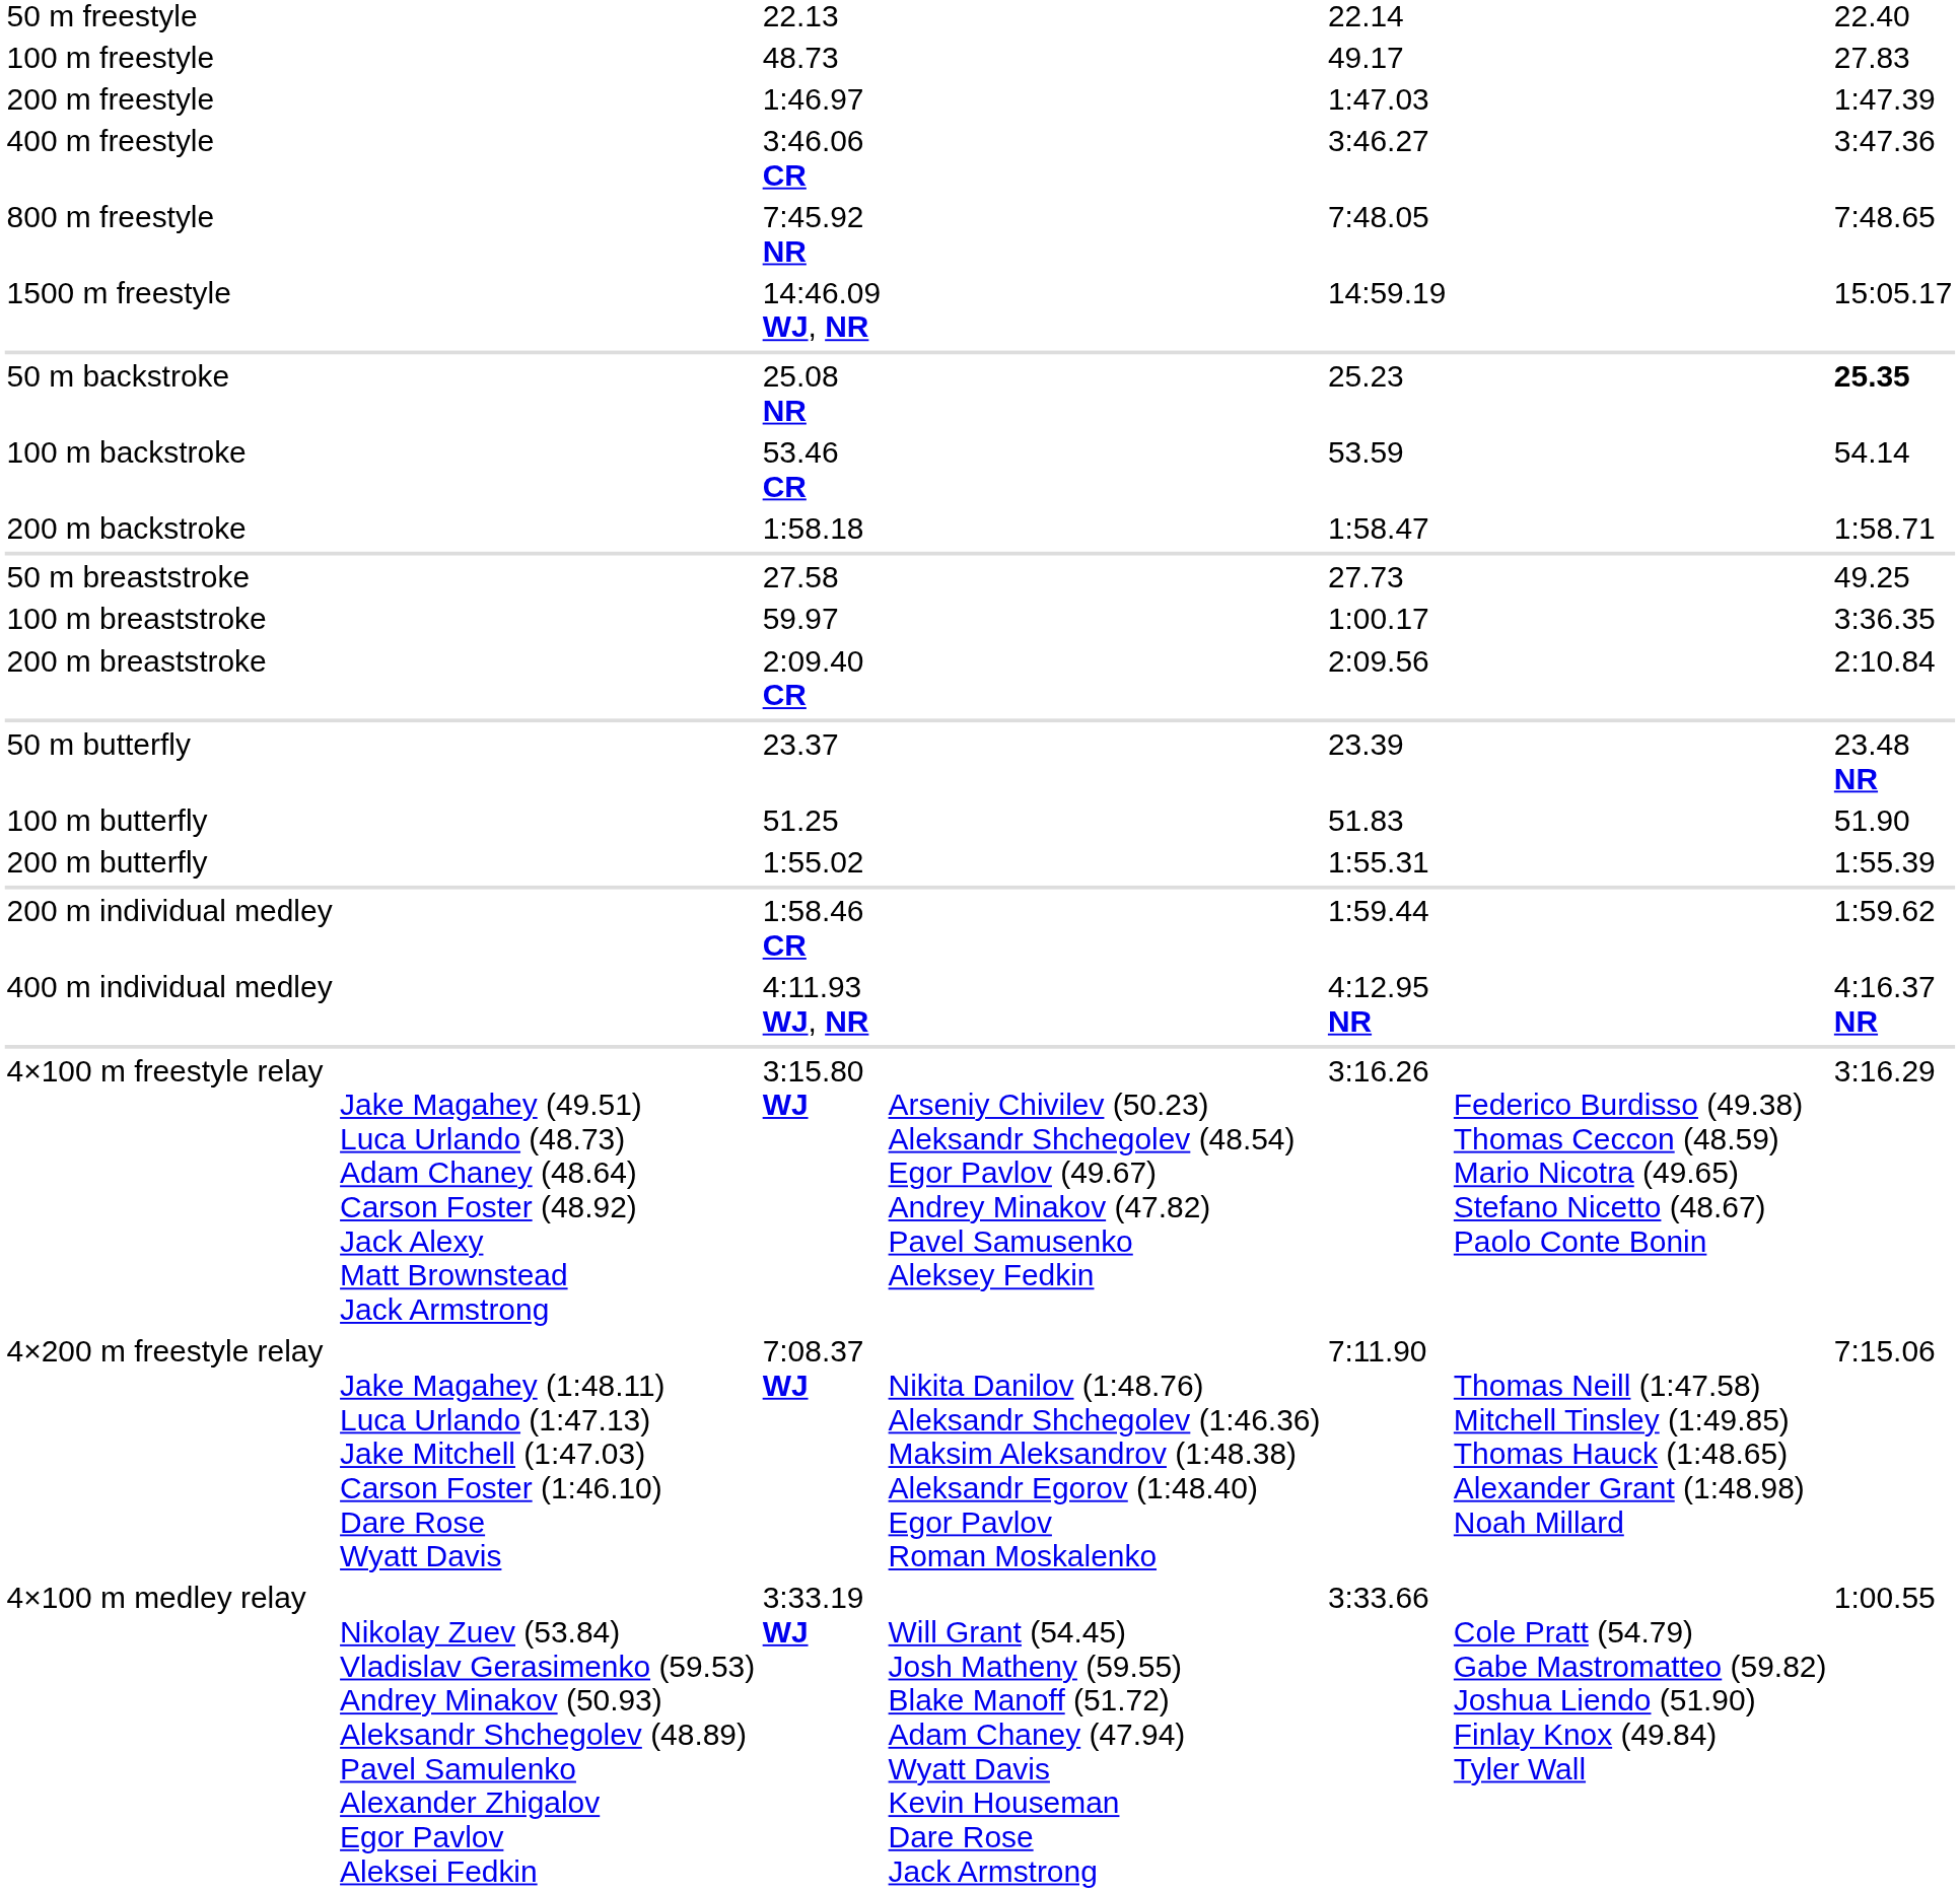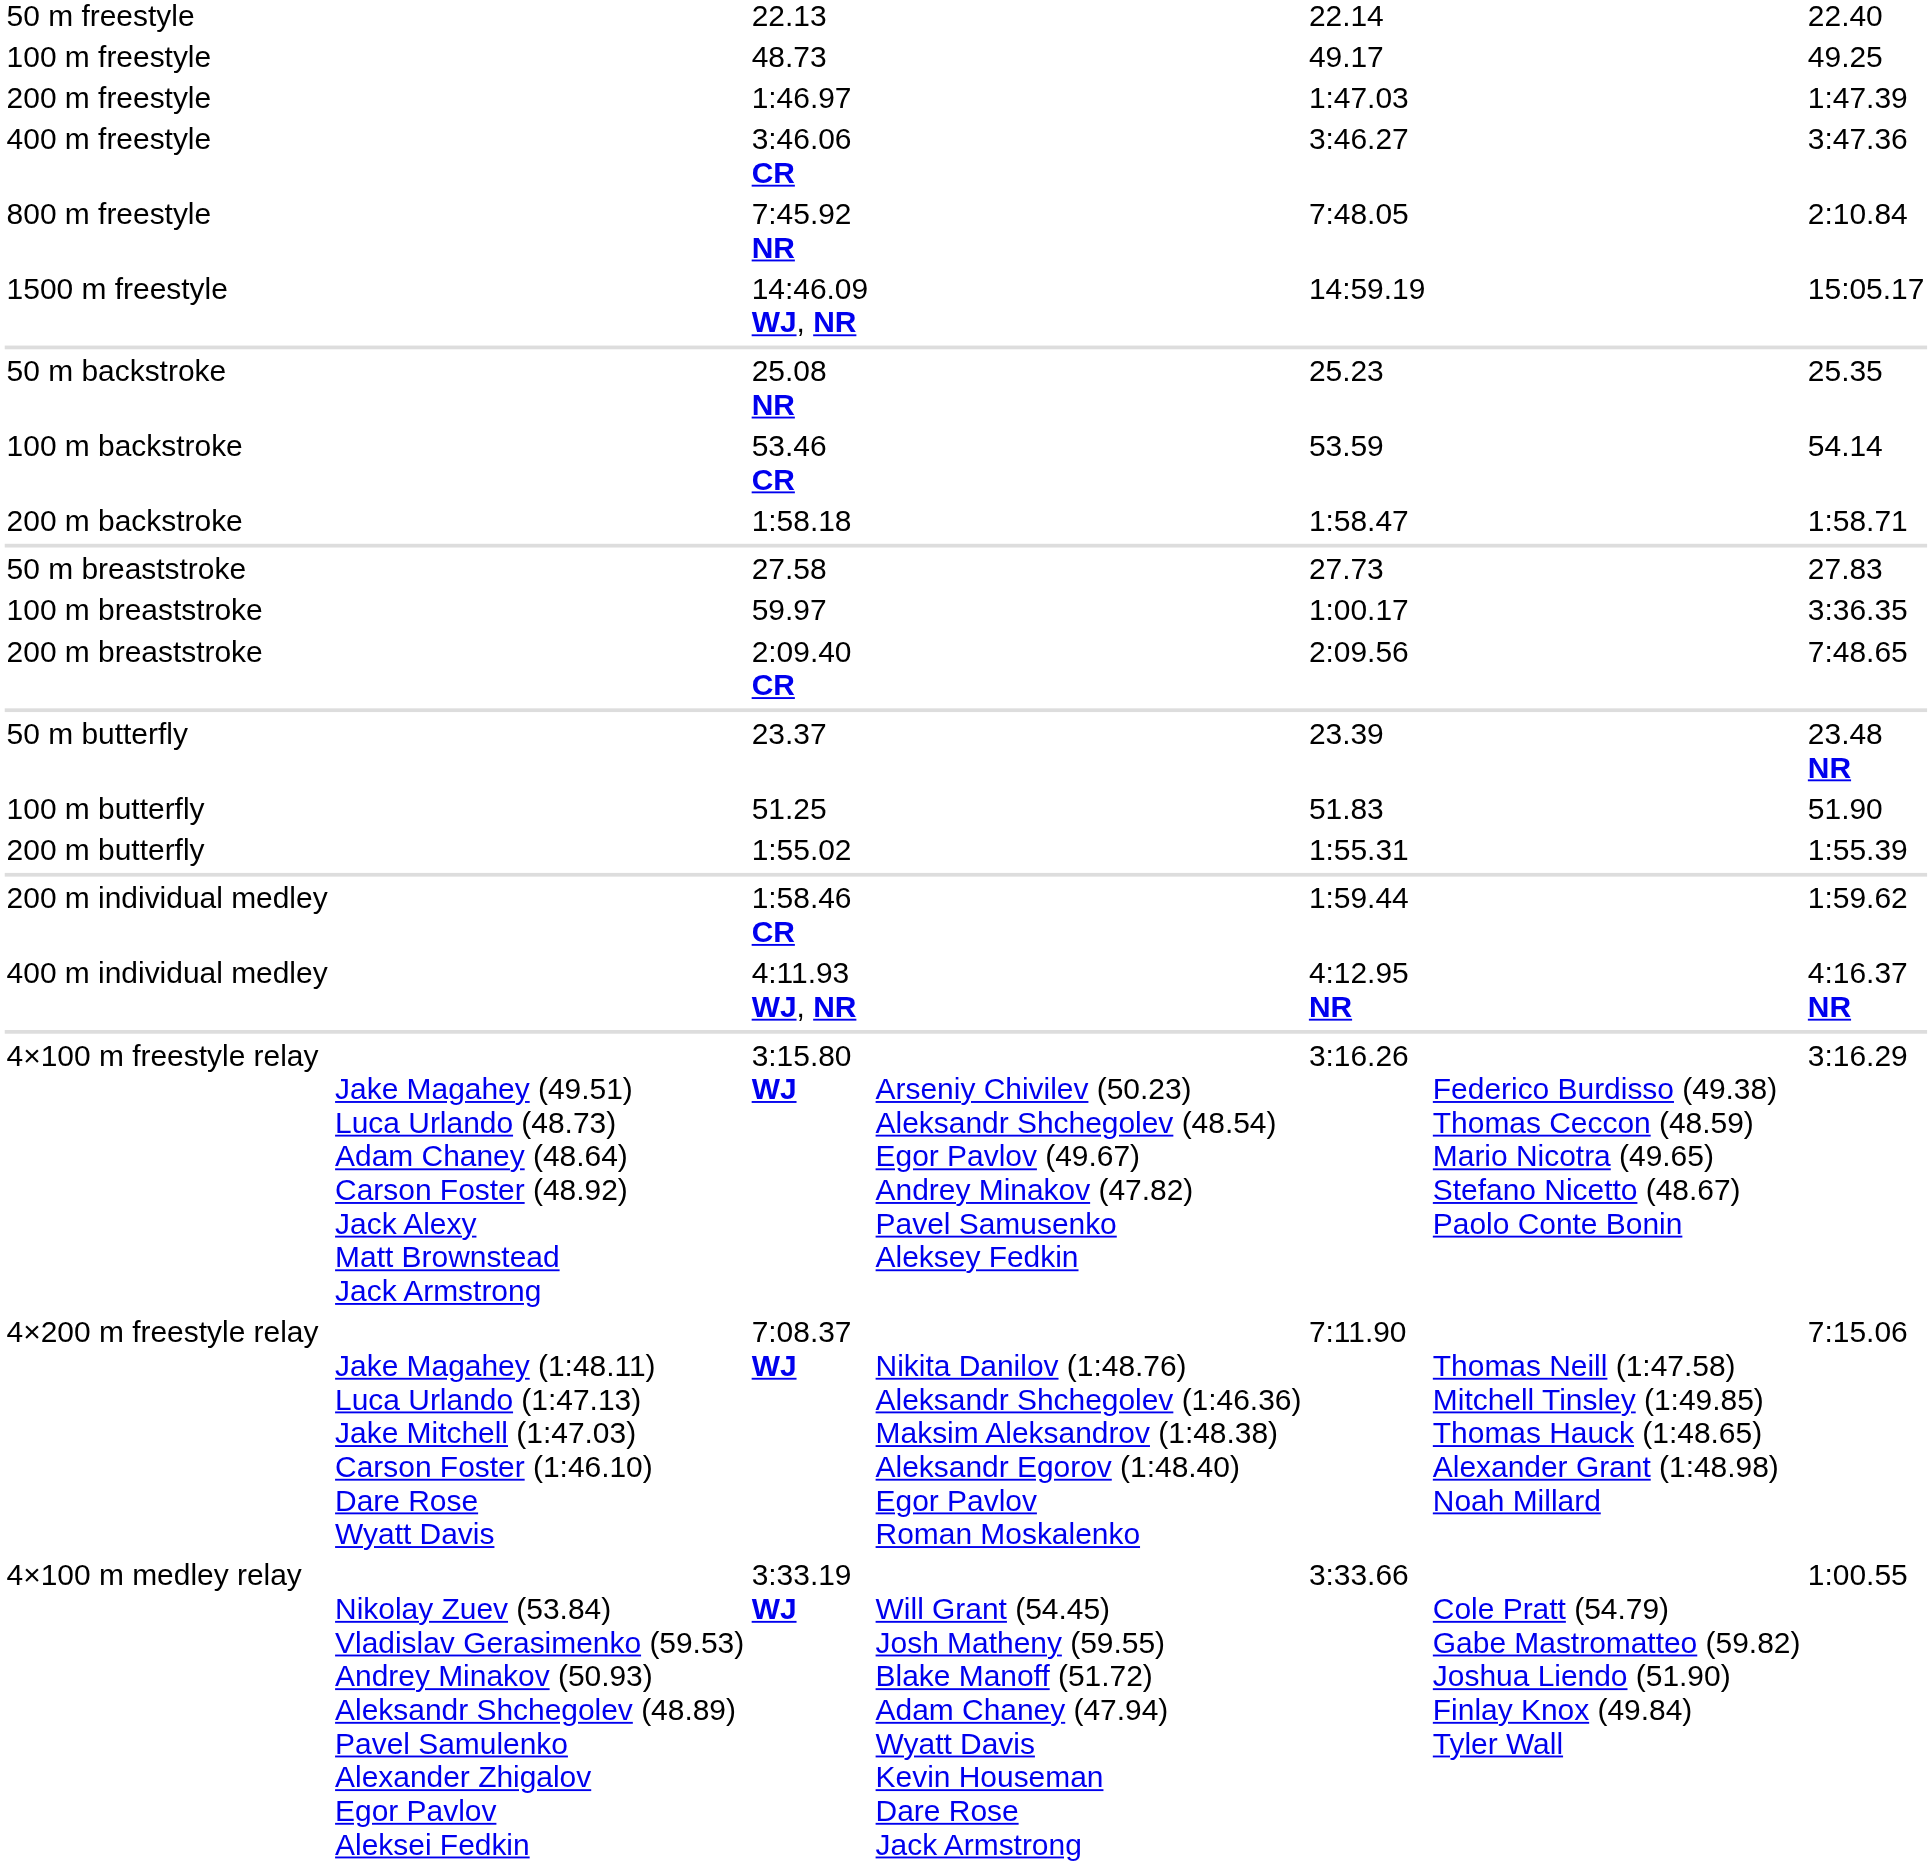100 m freestyle | column 7: 27.83 -> 49.25
800 m freestyle | column 7: 7:48.65 -> 2:10.84
50 m backstroke | column 7: bold -> normal
50 m breaststroke | column 7: 49.25 -> 27.83
200 m breaststroke | column 7: 2:10.84 -> 7:48.65
